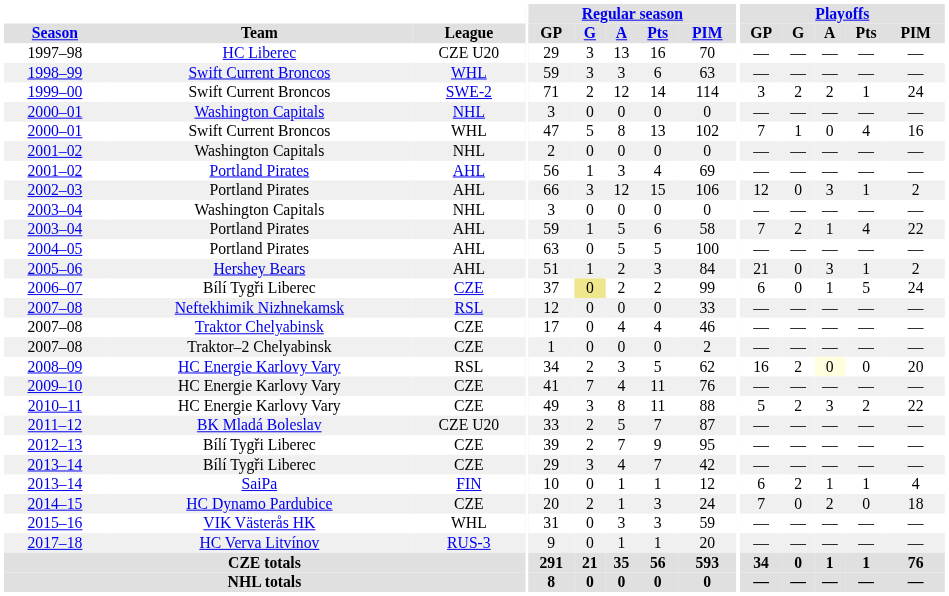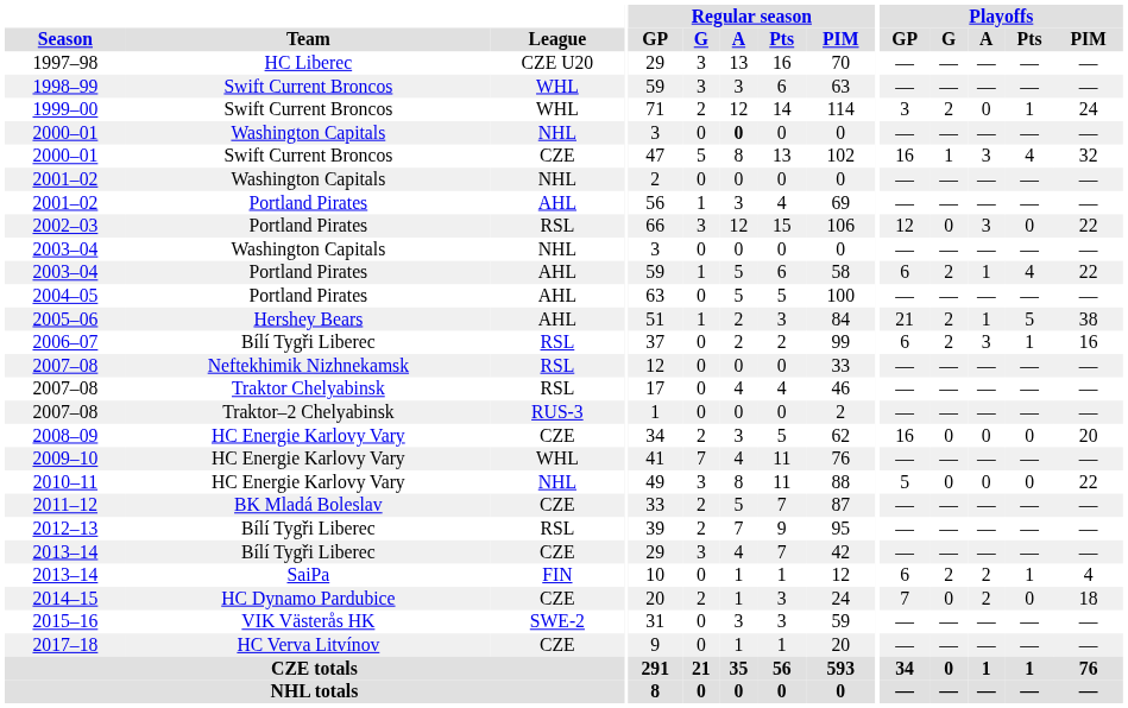1999–00 | League: SWE-2 -> WHL
1999–00 | Playoffs / A: 2 -> 0
2000–01 / Washington Capitals | Regular season / A: normal -> bold
2000–01 / Swift Current Broncos | League: WHL -> CZE
2000–01 / Swift Current Broncos | Playoffs / GP: 7 -> 16
2000–01 / Swift Current Broncos | Playoffs / A: 0 -> 3
2000–01 / Swift Current Broncos | Playoffs / PIM: 16 -> 32
2002–03 | League: AHL -> RSL
2002–03 | Playoffs / Pts: 1 -> 0
2002–03 | Playoffs / PIM: 2 -> 22
2003–04 / Portland Pirates | Playoffs / GP: 7 -> 6
2005–06 | Playoffs / G: 0 -> 2
2005–06 | Playoffs / A: 3 -> 1
2005–06 | Playoffs / Pts: 1 -> 5
2005–06 | Playoffs / PIM: 2 -> 38
2006–07 | League: CZE -> RSL
2006–07 | Regular season / G: khaki background -> no background
2006–07 | Playoffs / G: 0 -> 2
2006–07 | Playoffs / A: 1 -> 3
2006–07 | Playoffs / Pts: 5 -> 1
2006–07 | Playoffs / PIM: 24 -> 16
2007–08 / Traktor Chelyabinsk | League: CZE -> RSL
2007–08 / Traktor–2 Chelyabinsk | League: CZE -> RUS-3
2008–09 | League: RSL -> CZE
2008–09 | Playoffs / G: 2 -> 0
2008–09 | Playoffs / A: lightyellow background -> no background
2009–10 | League: CZE -> WHL
2010–11 | League: CZE -> NHL
2010–11 | Playoffs / G: 2 -> 0
2010–11 | Playoffs / A: 3 -> 0
2010–11 | Playoffs / Pts: 2 -> 0
2011–12 | League: CZE U20 -> CZE
2012–13 | League: CZE -> RSL
2013–14 / SaiPa | Playoffs / A: 1 -> 2
2015–16 | League: WHL -> SWE-2
2017–18 | League: RUS-3 -> CZE
